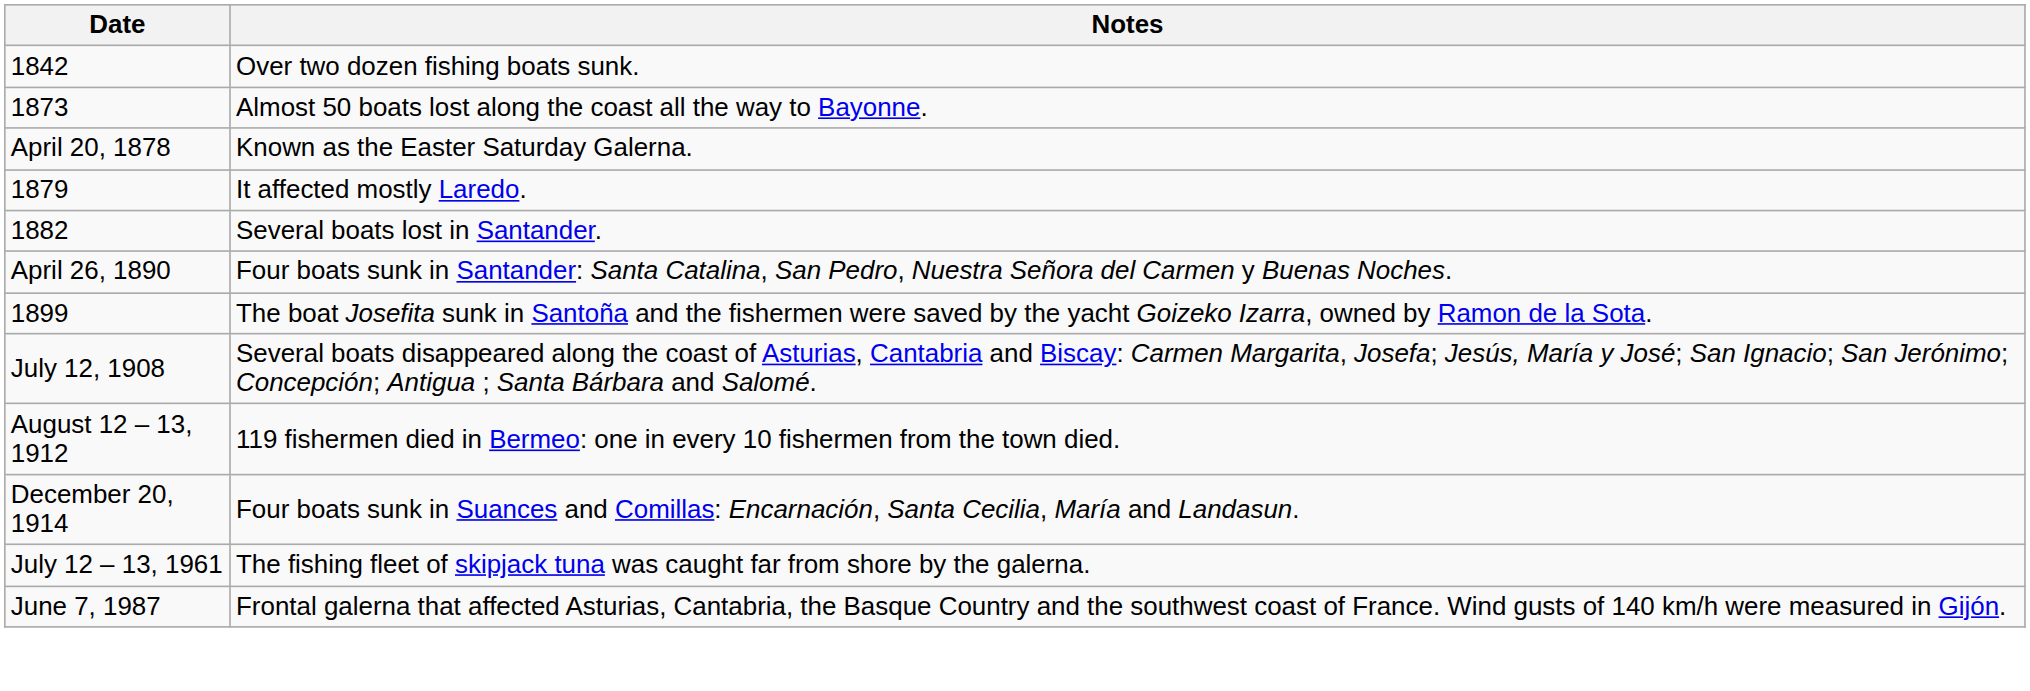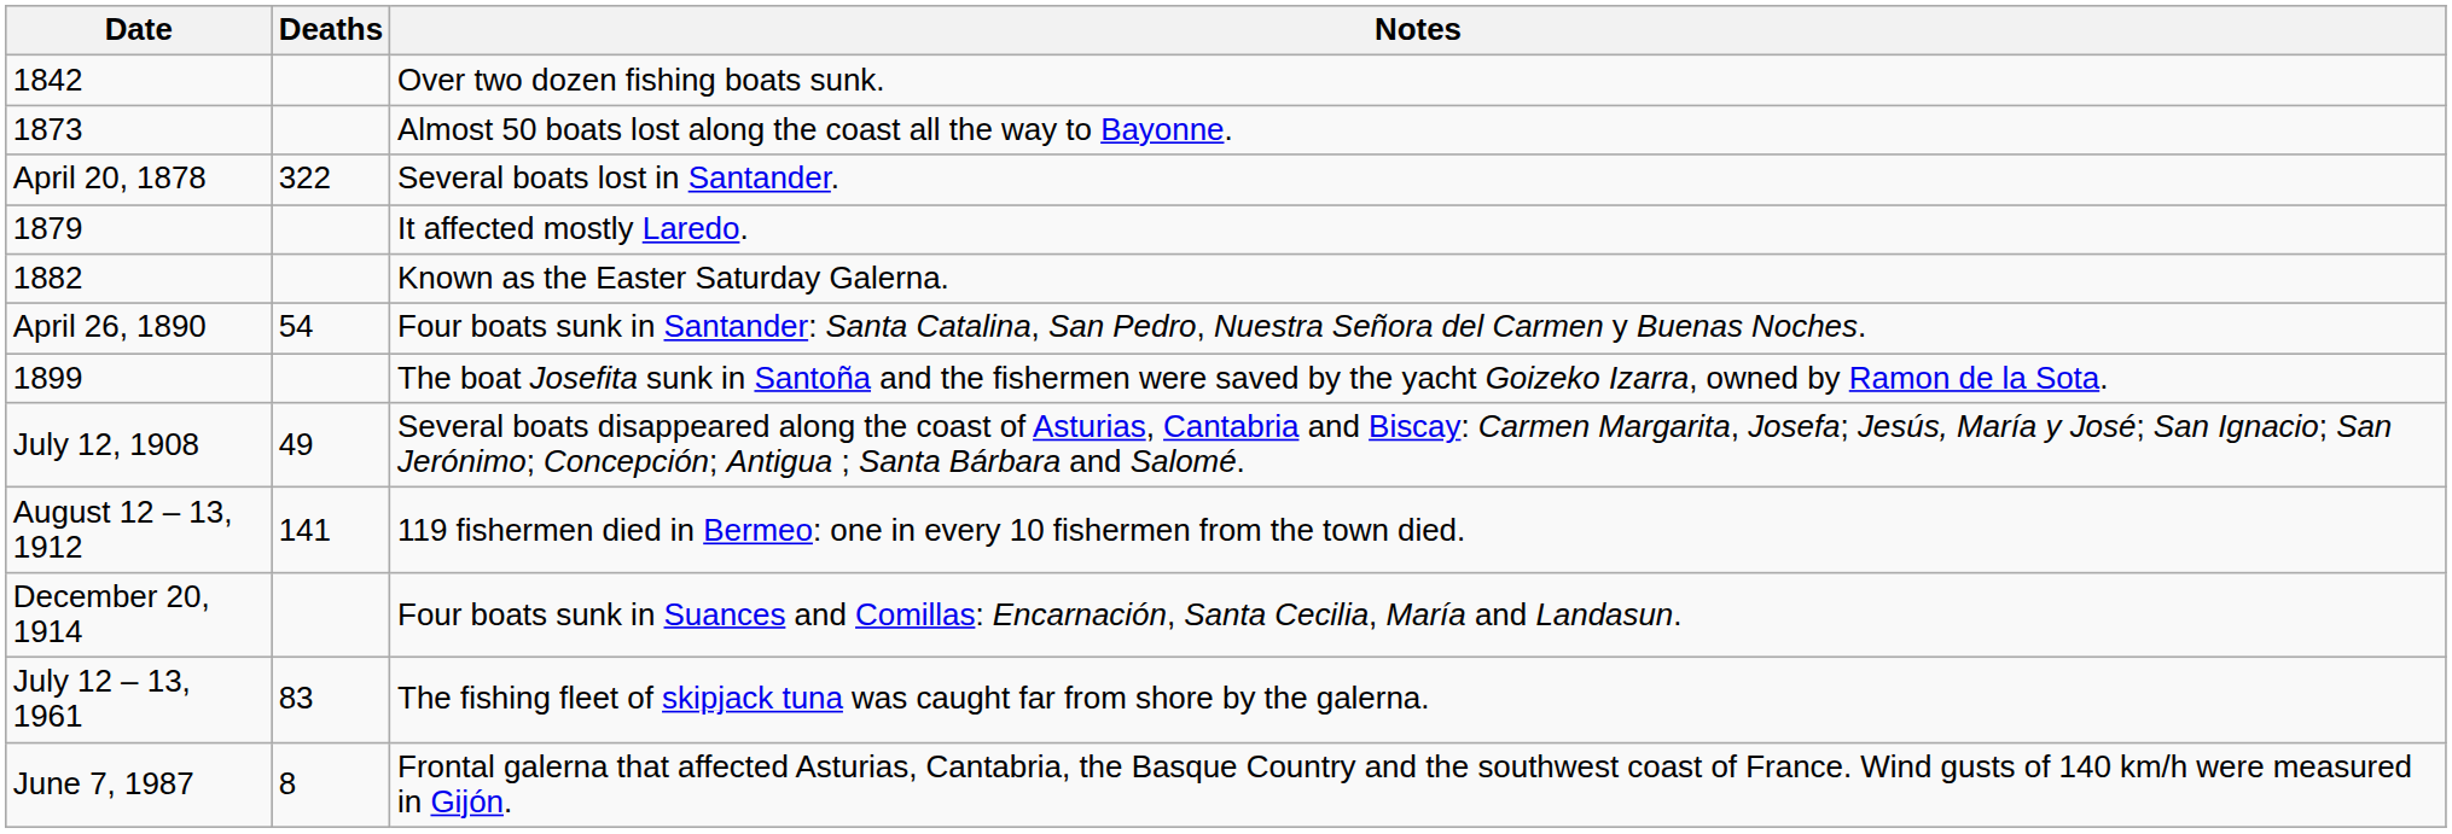+ column: Deaths | 322 | 54 | 49 | 141 | 83 | 8
April 20, 1878 | Notes: Known as the Easter Saturday Galerna. -> Several boats lost in Santander.
1882 | Notes: Several boats lost in Santander. -> Known as the Easter Saturday Galerna.
